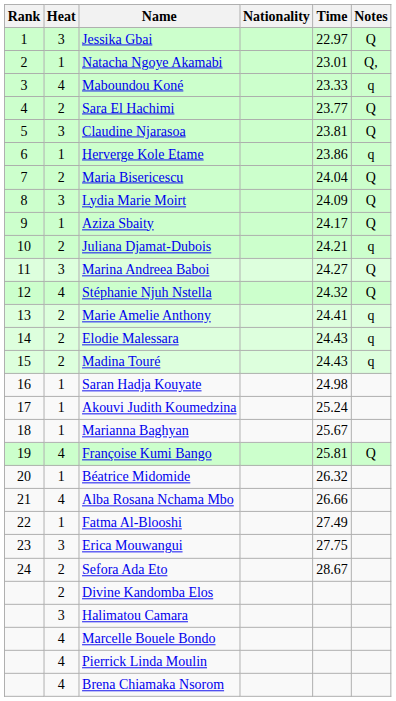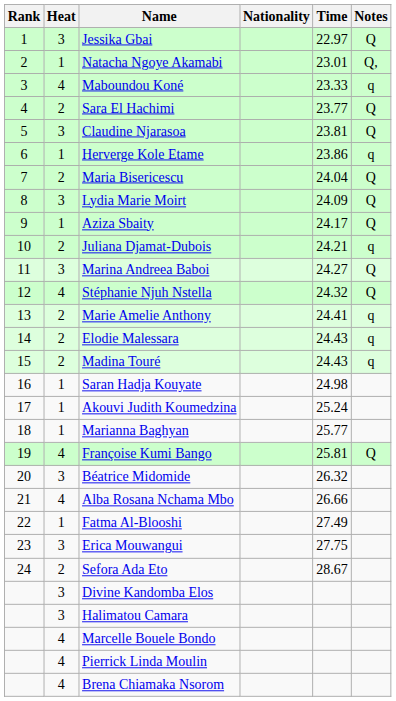Marianna Baghyan | Time: 25.67 -> 25.77
Béatrice Midomide | Heat: 1 -> 3
Divine Kandomba Elos | Heat: 2 -> 3
